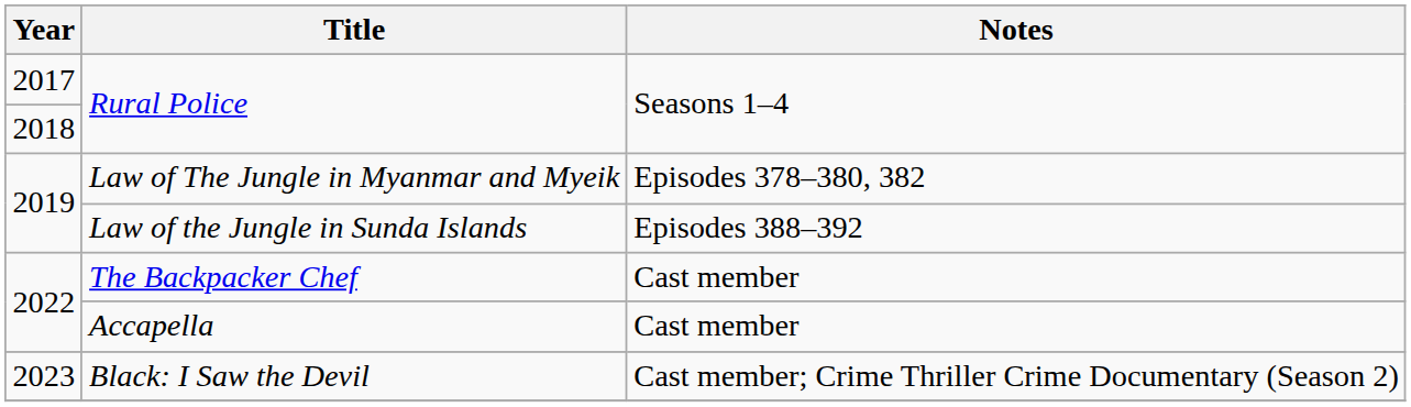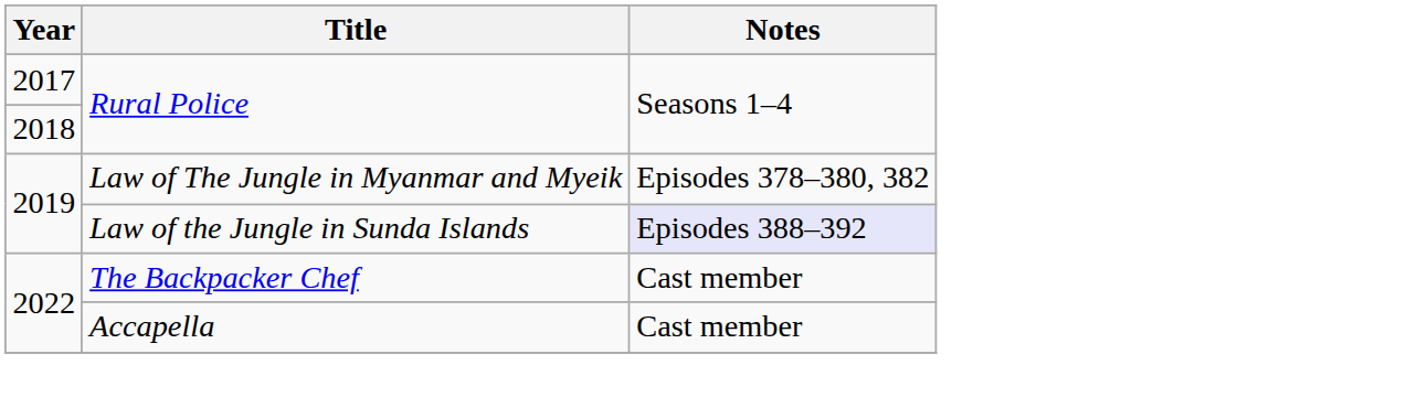Law of the Jungle in Sunda Islands | Notes: no background -> lavender background
- row: 2023 | Black: I Saw the Devil | Cast member; Crime Thriller Crime Documentary (Season 2)
